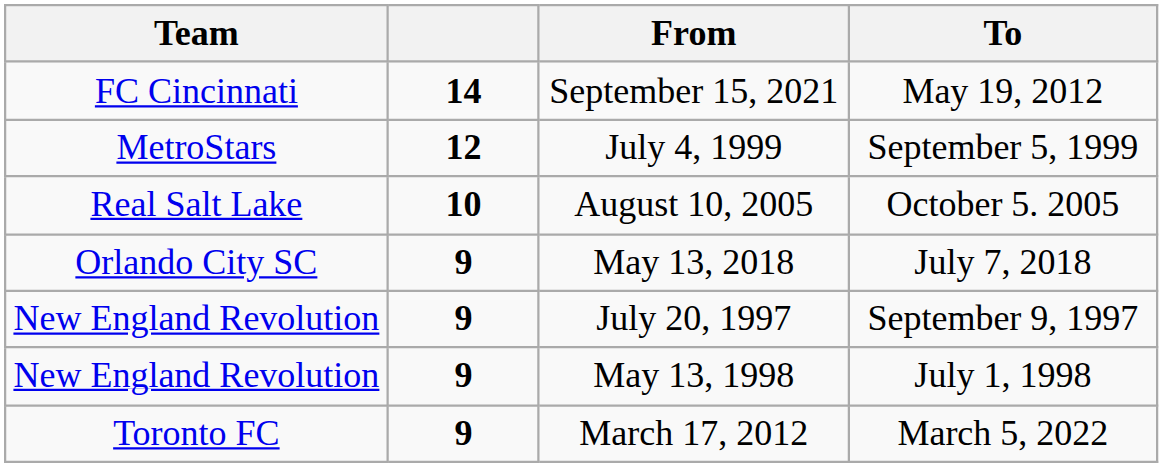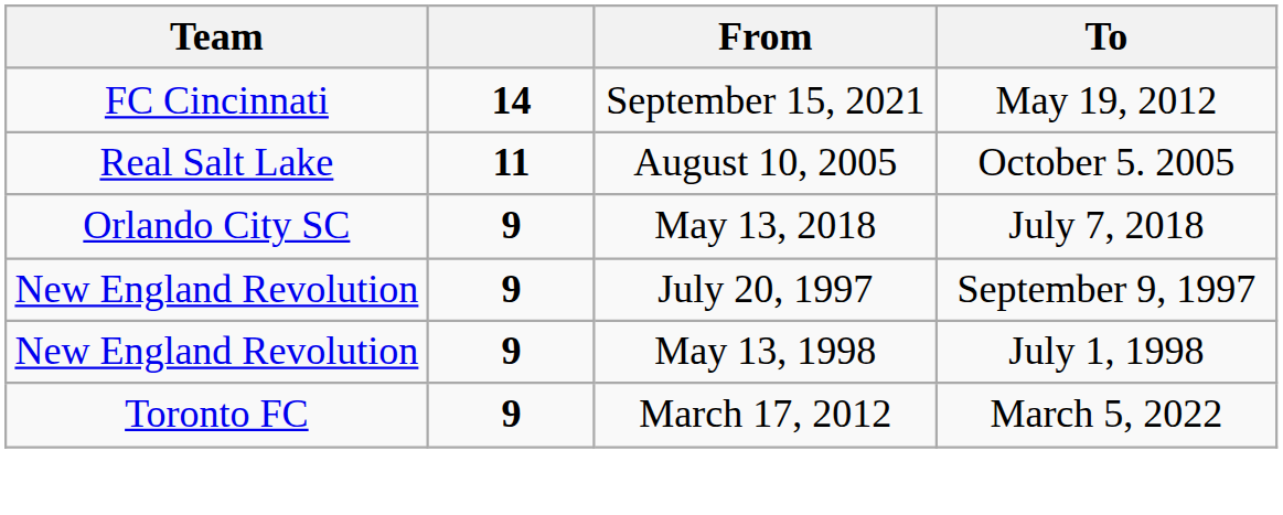- row: MetroStars | 12 | July 4, 1999 | September 5, 1999
August 10, 2005 | column 2: 10 -> 11
